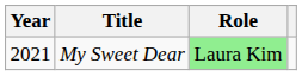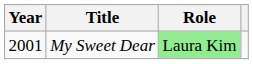My Sweet Dear | Year: 2021 -> 2001
